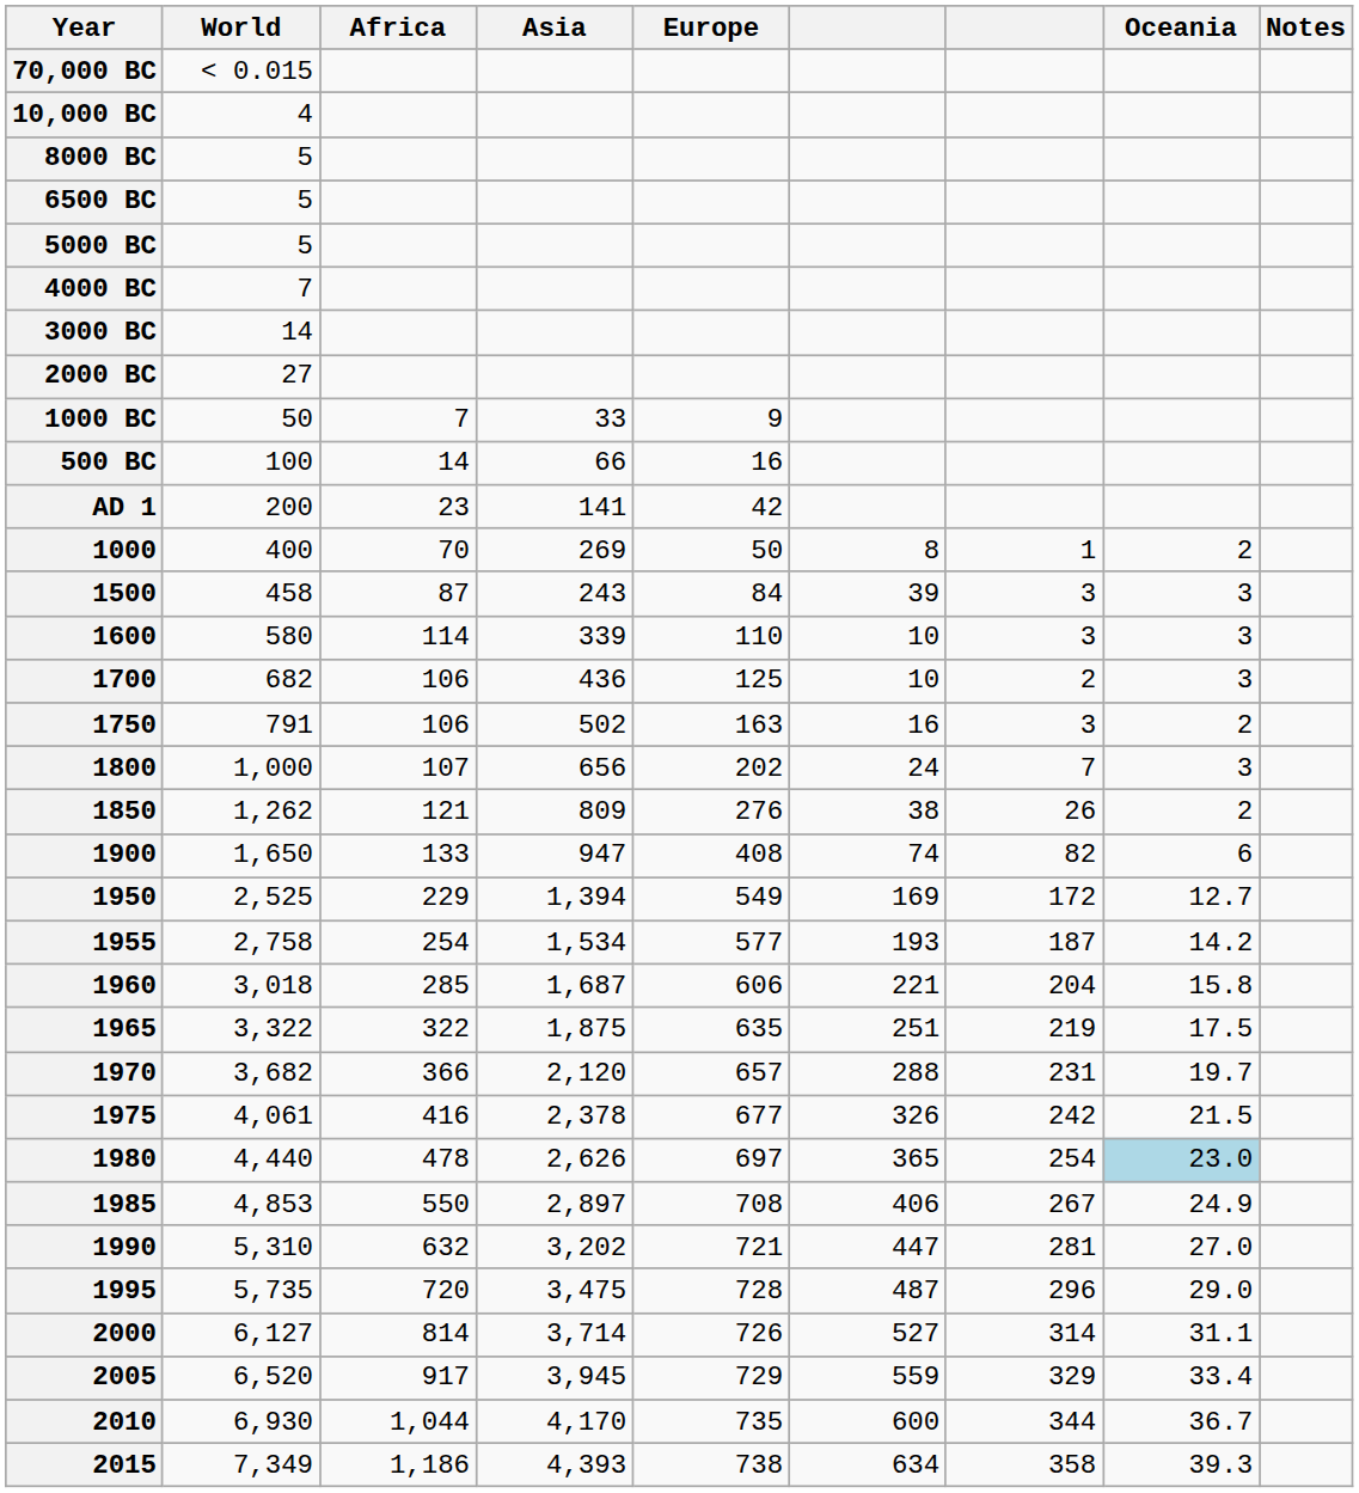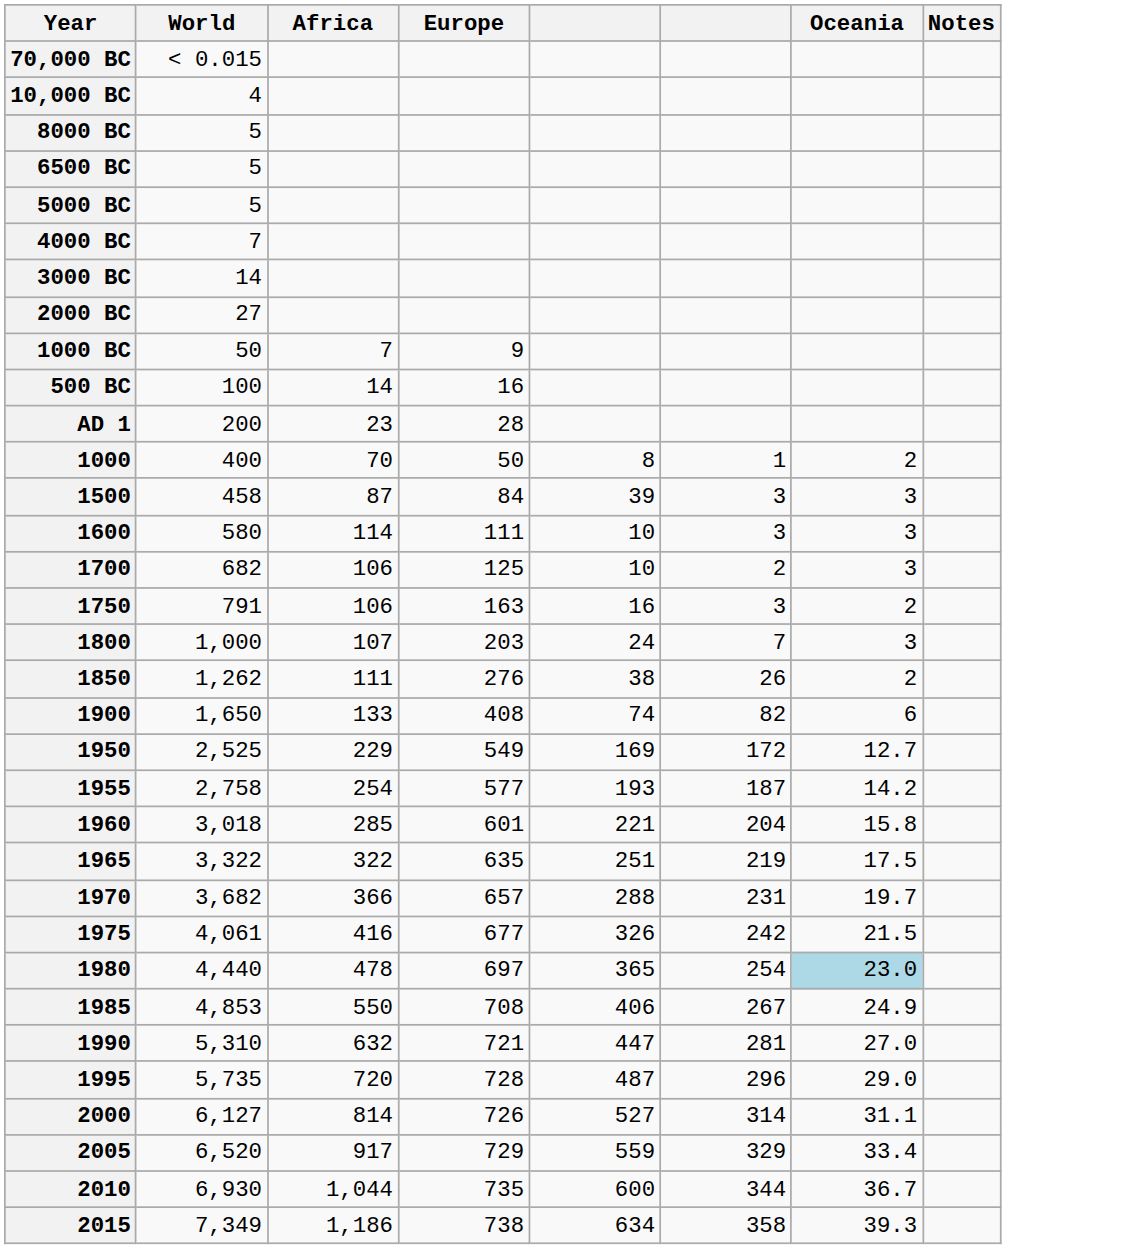- column: Asia | 33 | 66 | 141 | 269 | 243 | 339 | 436 | 502 | 656 | 809 | 947 | 1,394 | 1,534 | 1,687 | 1,875 | 2,120 | 2,378 | 2,626 | 2,897 | 3,202 | 3,475 | 3,714 | 3,945 | 4,170 | 4,393
AD 1 | Europe: 42 -> 28
1600 | Europe: 110 -> 111
1800 | Europe: 202 -> 203
1850 | Africa: 121 -> 111
1960 | Europe: 606 -> 601
